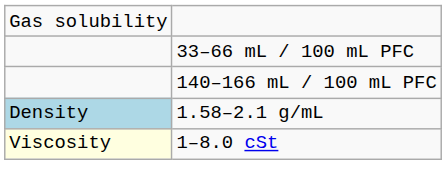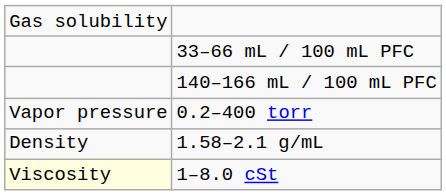+ row: Vapor pressure | 0.2–400 torr
1.58–2.1 g/mL | column 1: lightblue background -> no background
